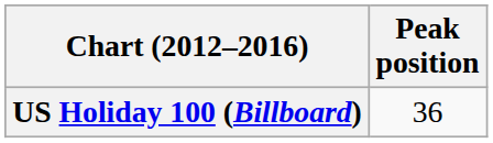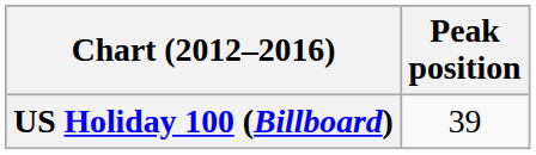US Holiday 100 (Billboard) | Peak position: 36 -> 39
